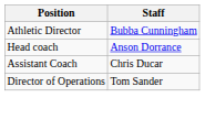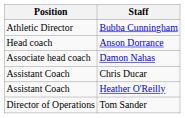+ row: Associate head coach | Damon Nahas
+ row: Assistant Coach | Heather O'Reilly
